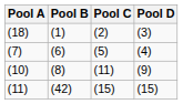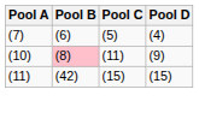- row: (18) | (1) | (2) | (3)
(10) | Pool B: no background -> pink background
